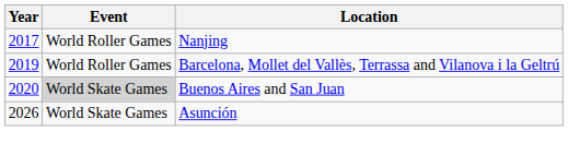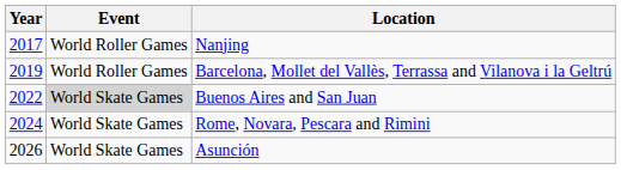Buenos Aires and San Juan | Year: 2020 -> 2022
+ row: 2024 | World Skate Games | Rome, Novara, Pescara and Rimini
